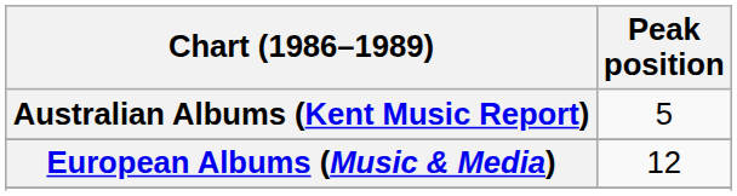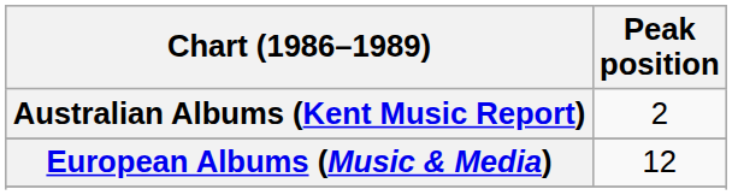Australian Albums (Kent Music Report) | Peak position: 5 -> 2
